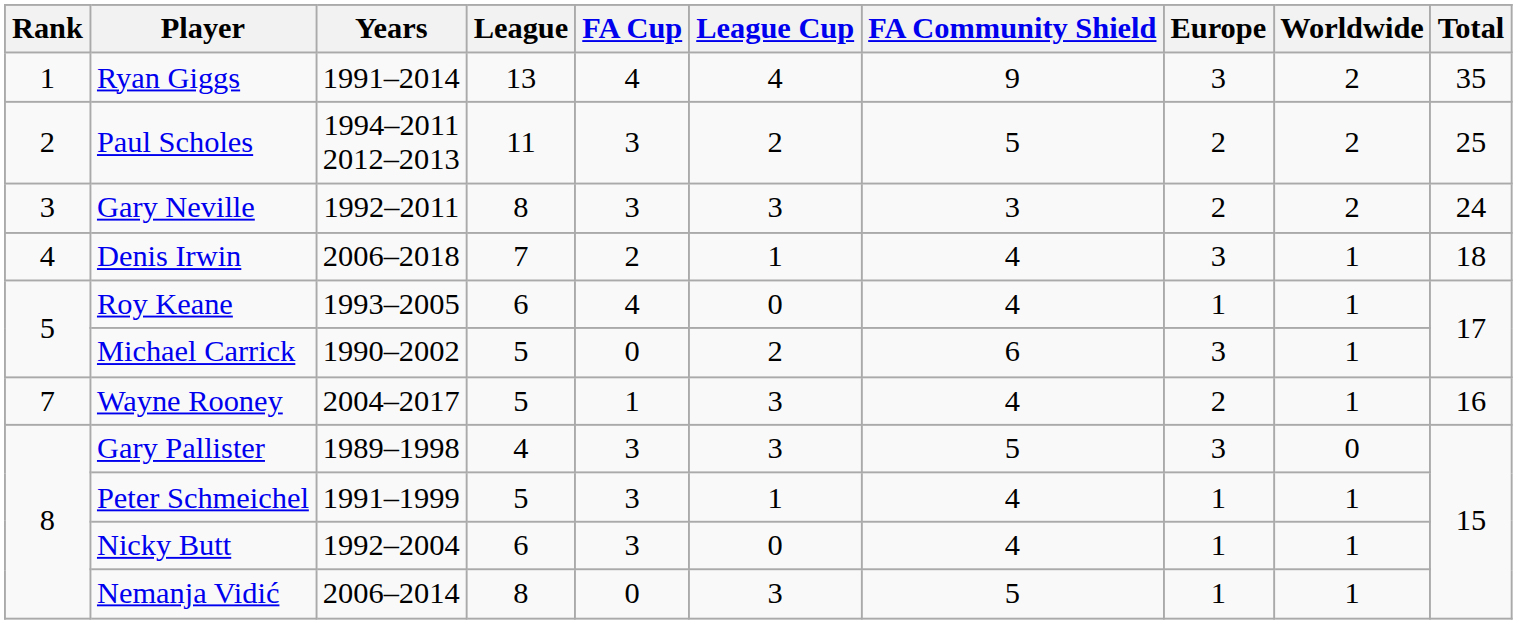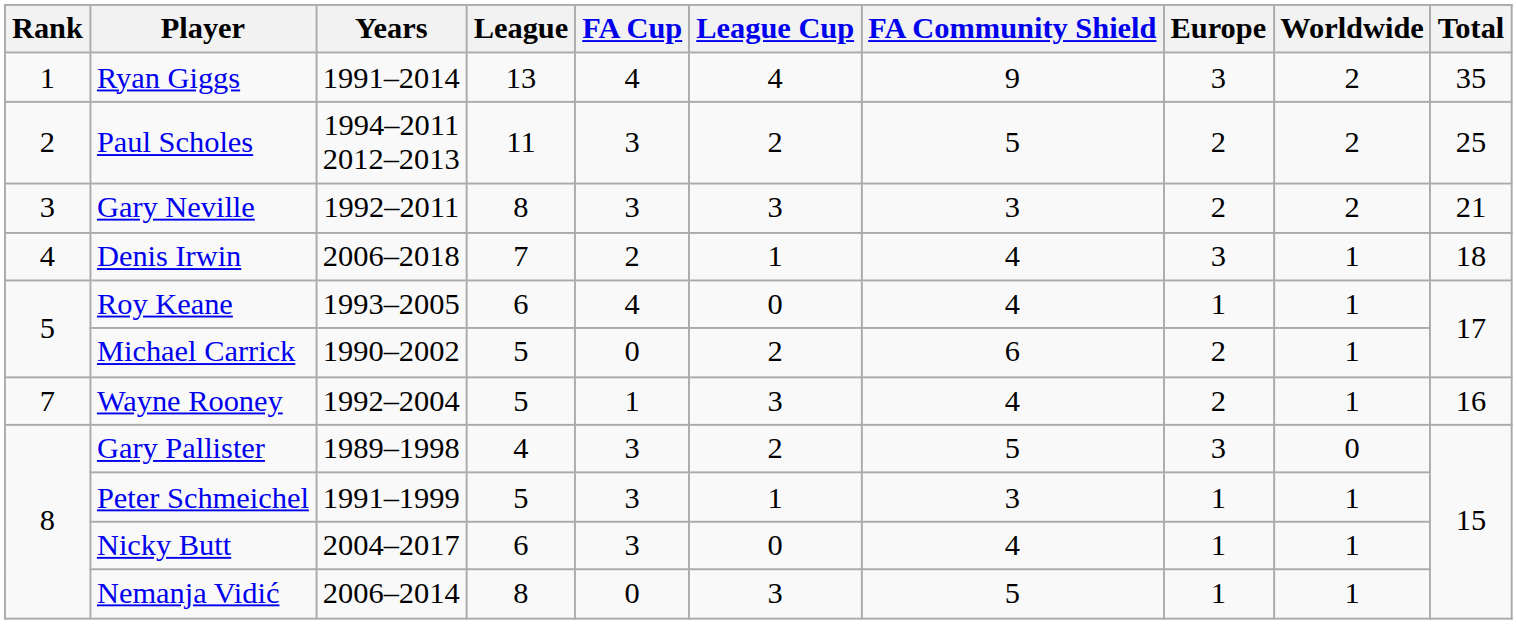Gary Neville | Total: 24 -> 21
Michael Carrick | Europe: 3 -> 2
Wayne Rooney | Years: 2004–2017 -> 1992–2004
Gary Pallister | League Cup: 3 -> 2
Peter Schmeichel | FA Community Shield: 4 -> 3
Nicky Butt | Years: 1992–2004 -> 2004–2017
